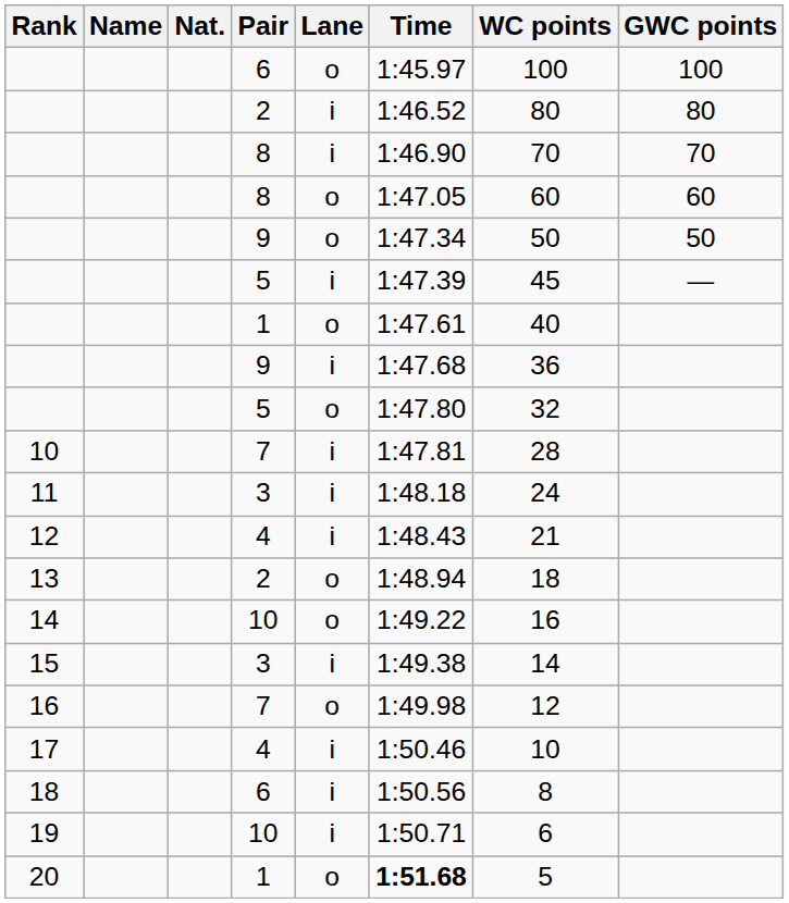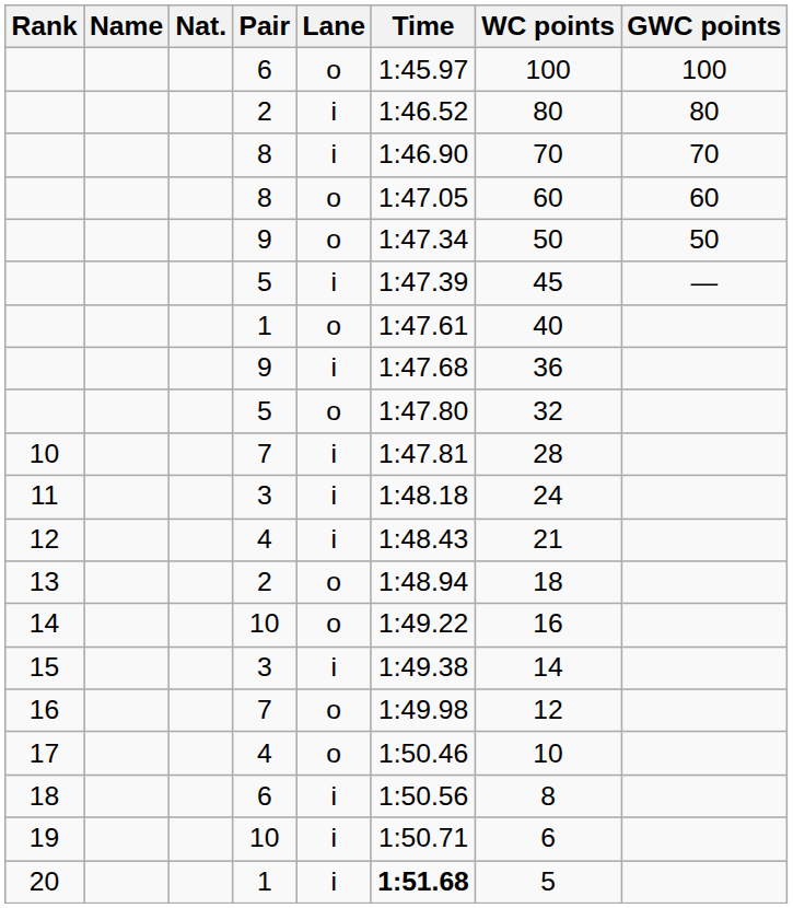17 | Lane: i -> o
20 | Lane: o -> i
